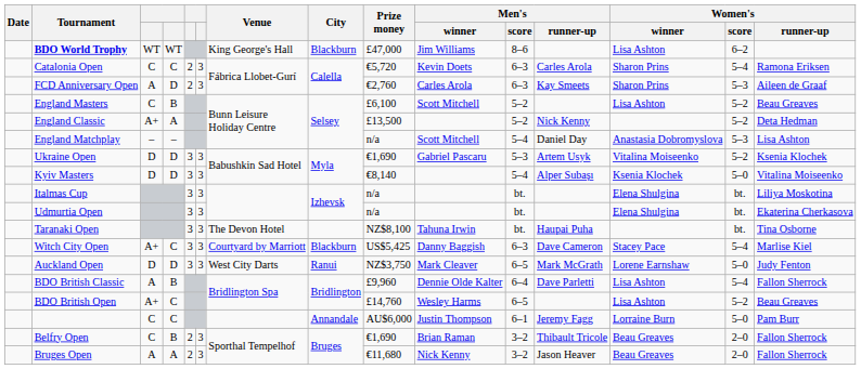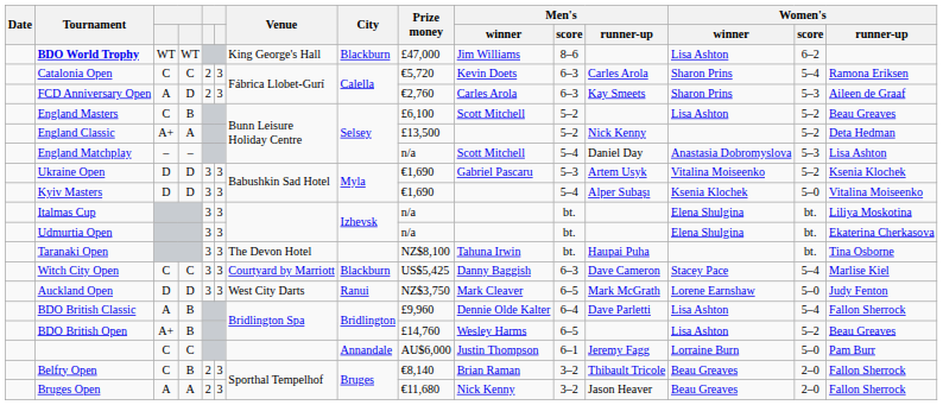Kyiv Masters | Prize money: €8,140 -> €1,690
Witch City Open | column 3: A+ -> C
BDO British Open | column 4: C -> B
Belfry Open | Prize money: €1,690 -> €8,140
